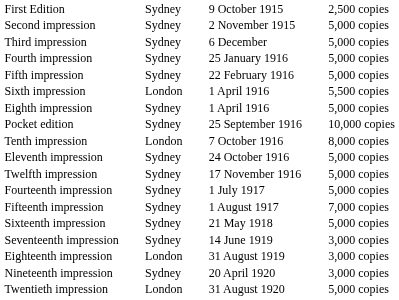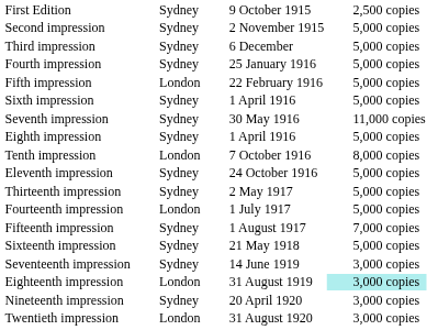Fifth impression | column 2: Sydney -> London
Sixth impression | column 2: London -> Sydney
Sixth impression | column 4: 5,500 copies -> 5,000 copies
+ row: Seventh impression | Sydney | 30 May 1916 | 11,000 copies
- row: Pocket edition | Sydney | 25 September 1916 | 10,000 copies
- row: Twelfth impression | Sydney | 17 November 1916 | 5,000 copies
+ row: Thirteenth impression | Sydney | 2 May 1917 | 5,000 copies
Fourteenth impression | column 2: Sydney -> London
Eighteenth impression | column 4: no background -> paleturquoise background
Twentieth impression | column 4: 5,000 copies -> 3,000 copies
